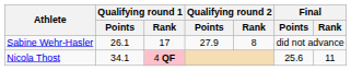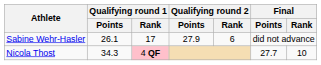Sabine Wehr-Hasler | Qualifying round 2 / Rank: 8 -> 6
Nicola Thost | Qualifying round 1 / Points: 34.1 -> 34.3
Nicola Thost | Final / Points: 25.6 -> 27.7
Nicola Thost | Final / Rank: 11 -> 10
